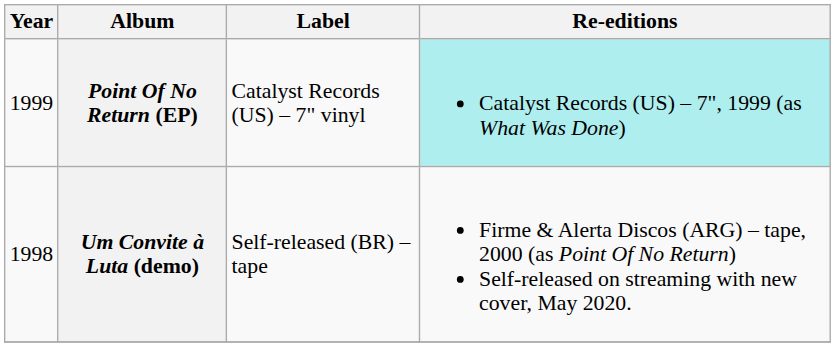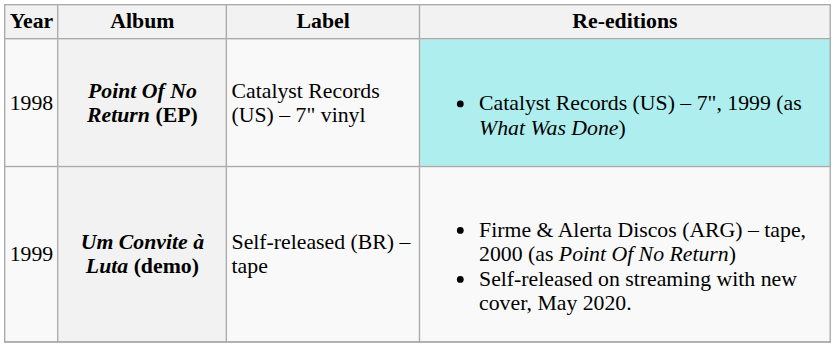Point Of No Return (EP) | Year: 1999 -> 1998
Um Convite à Luta (demo) | Year: 1998 -> 1999
